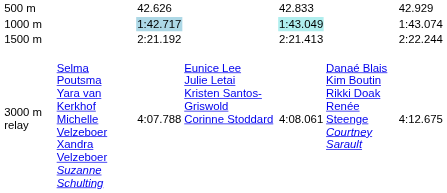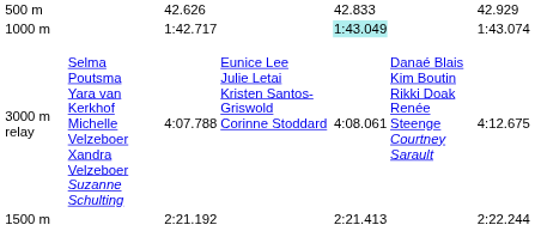1000 m | column 3: lightblue background -> no background
rows swapped: 1500 m <-> 3000 m relay
